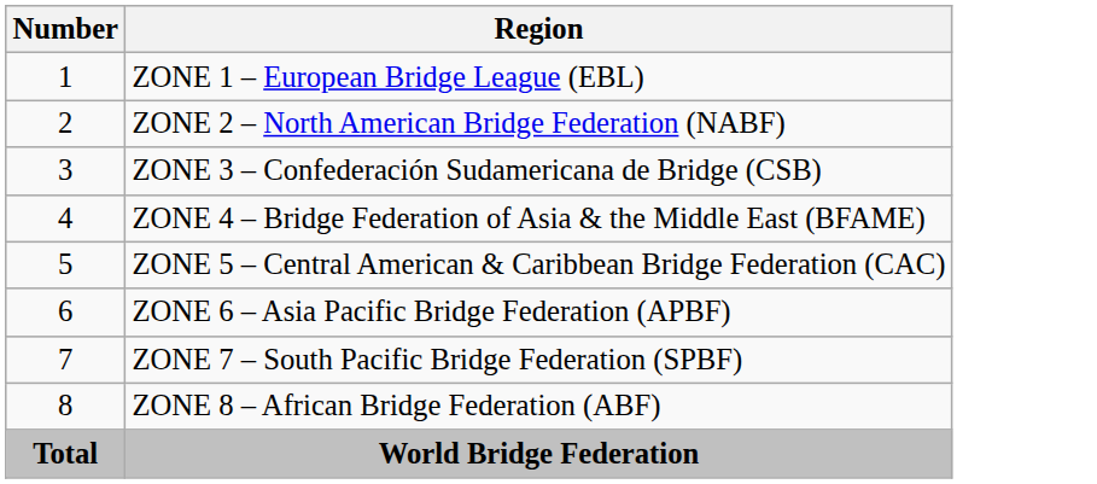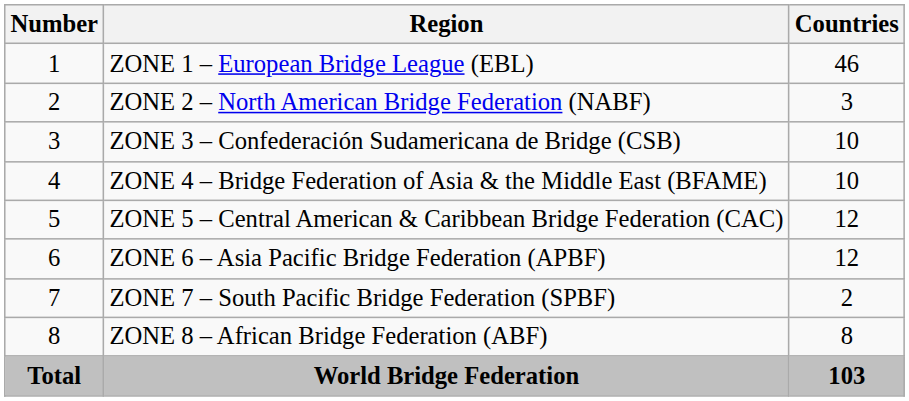+ column: Countries | 46 | 3 | 10 | 10 | 12 | 12 | 2 | 8 | 103
